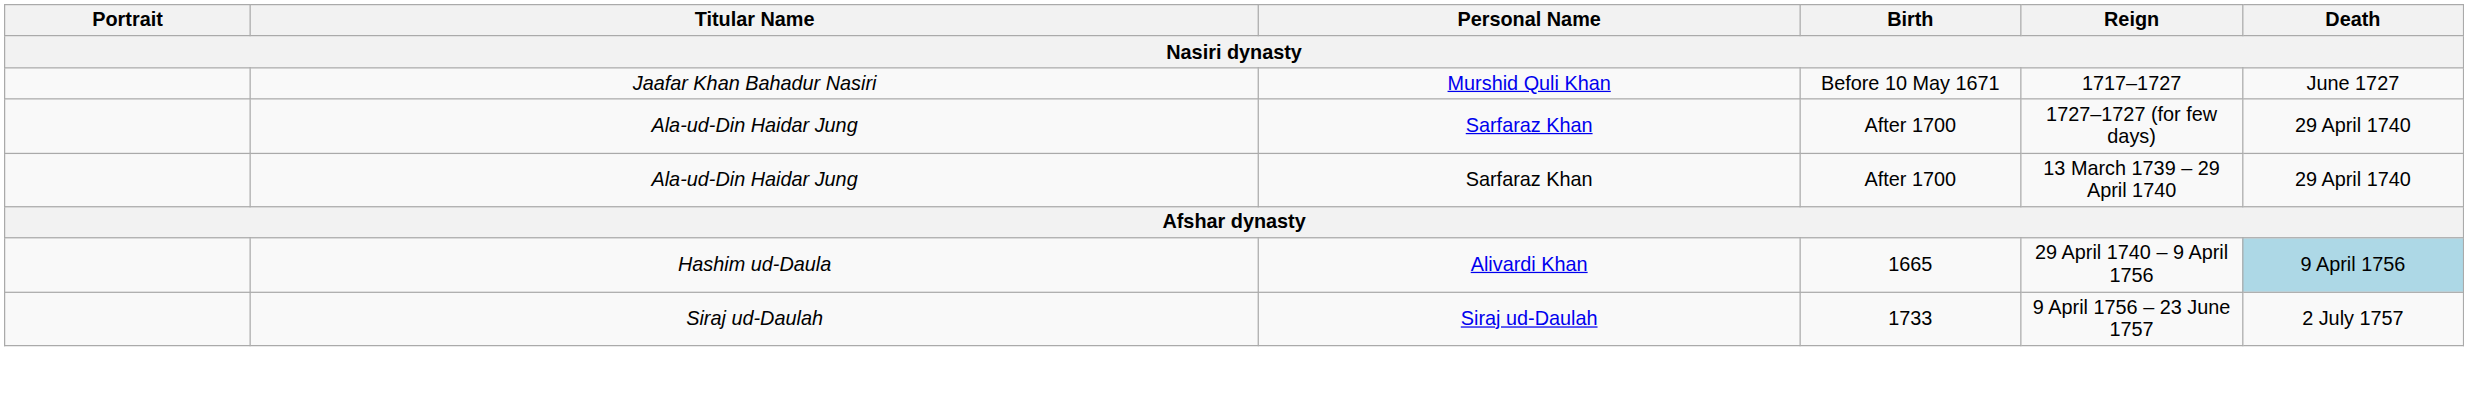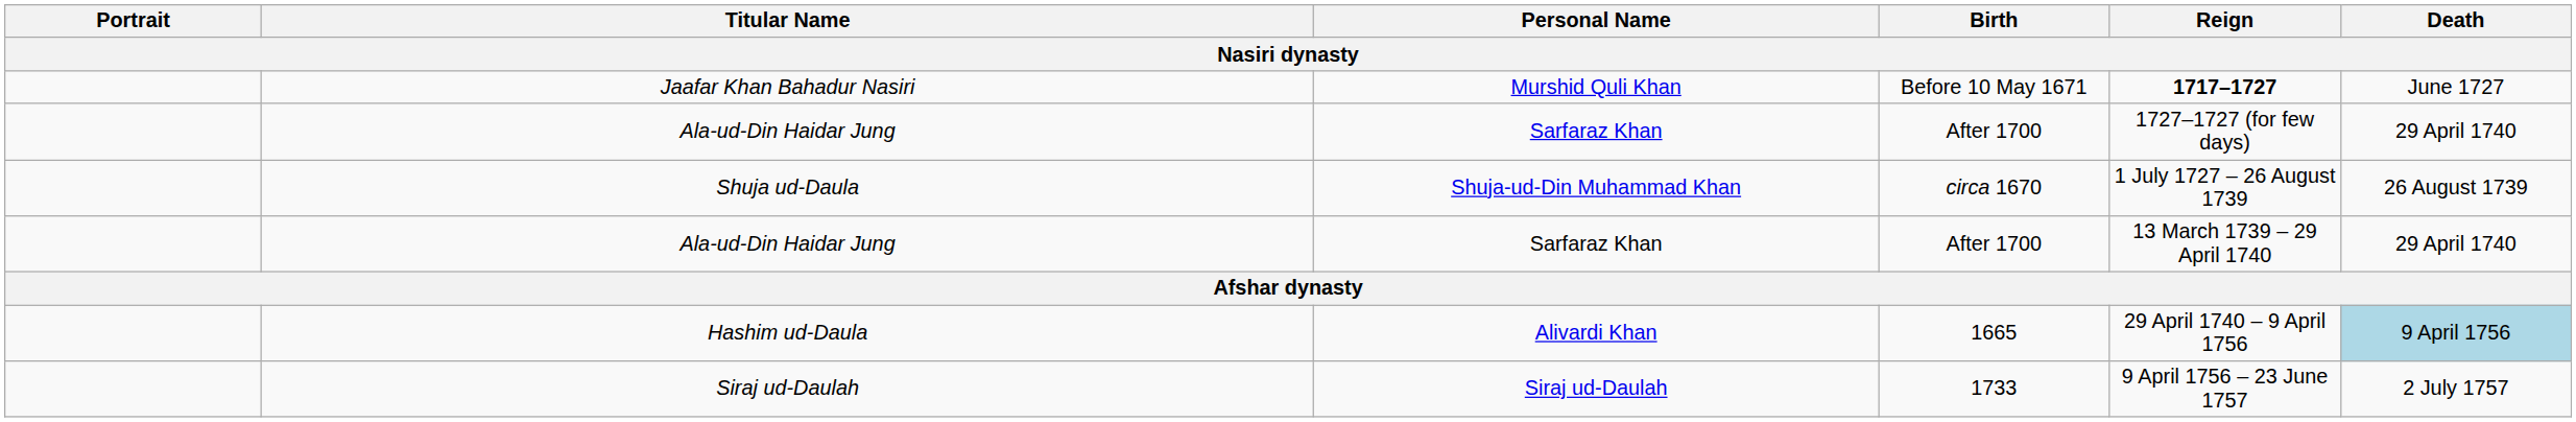Jaafar Khan Bahadur Nasiri | Reign: normal -> bold
+ row: Shuja ud-Daula | Shuja-ud-Din Muhammad Khan | circa 1670 | 1 July 1727 – 26 August 1739 | 26 August 1739
